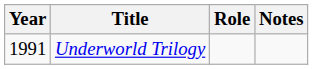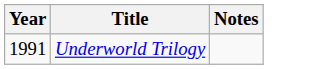- column: Role
